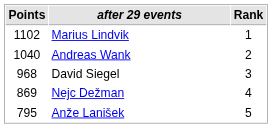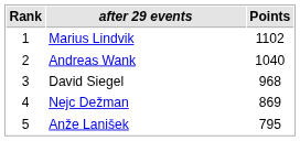columns swapped: Rank <-> Points
